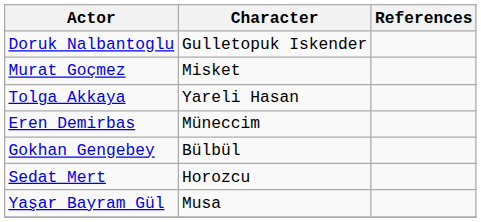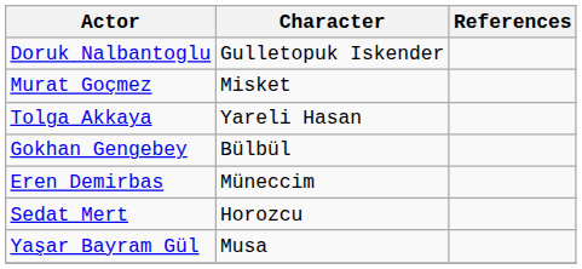rows swapped: Eren Demirbas <-> Gokhan Gengebey
